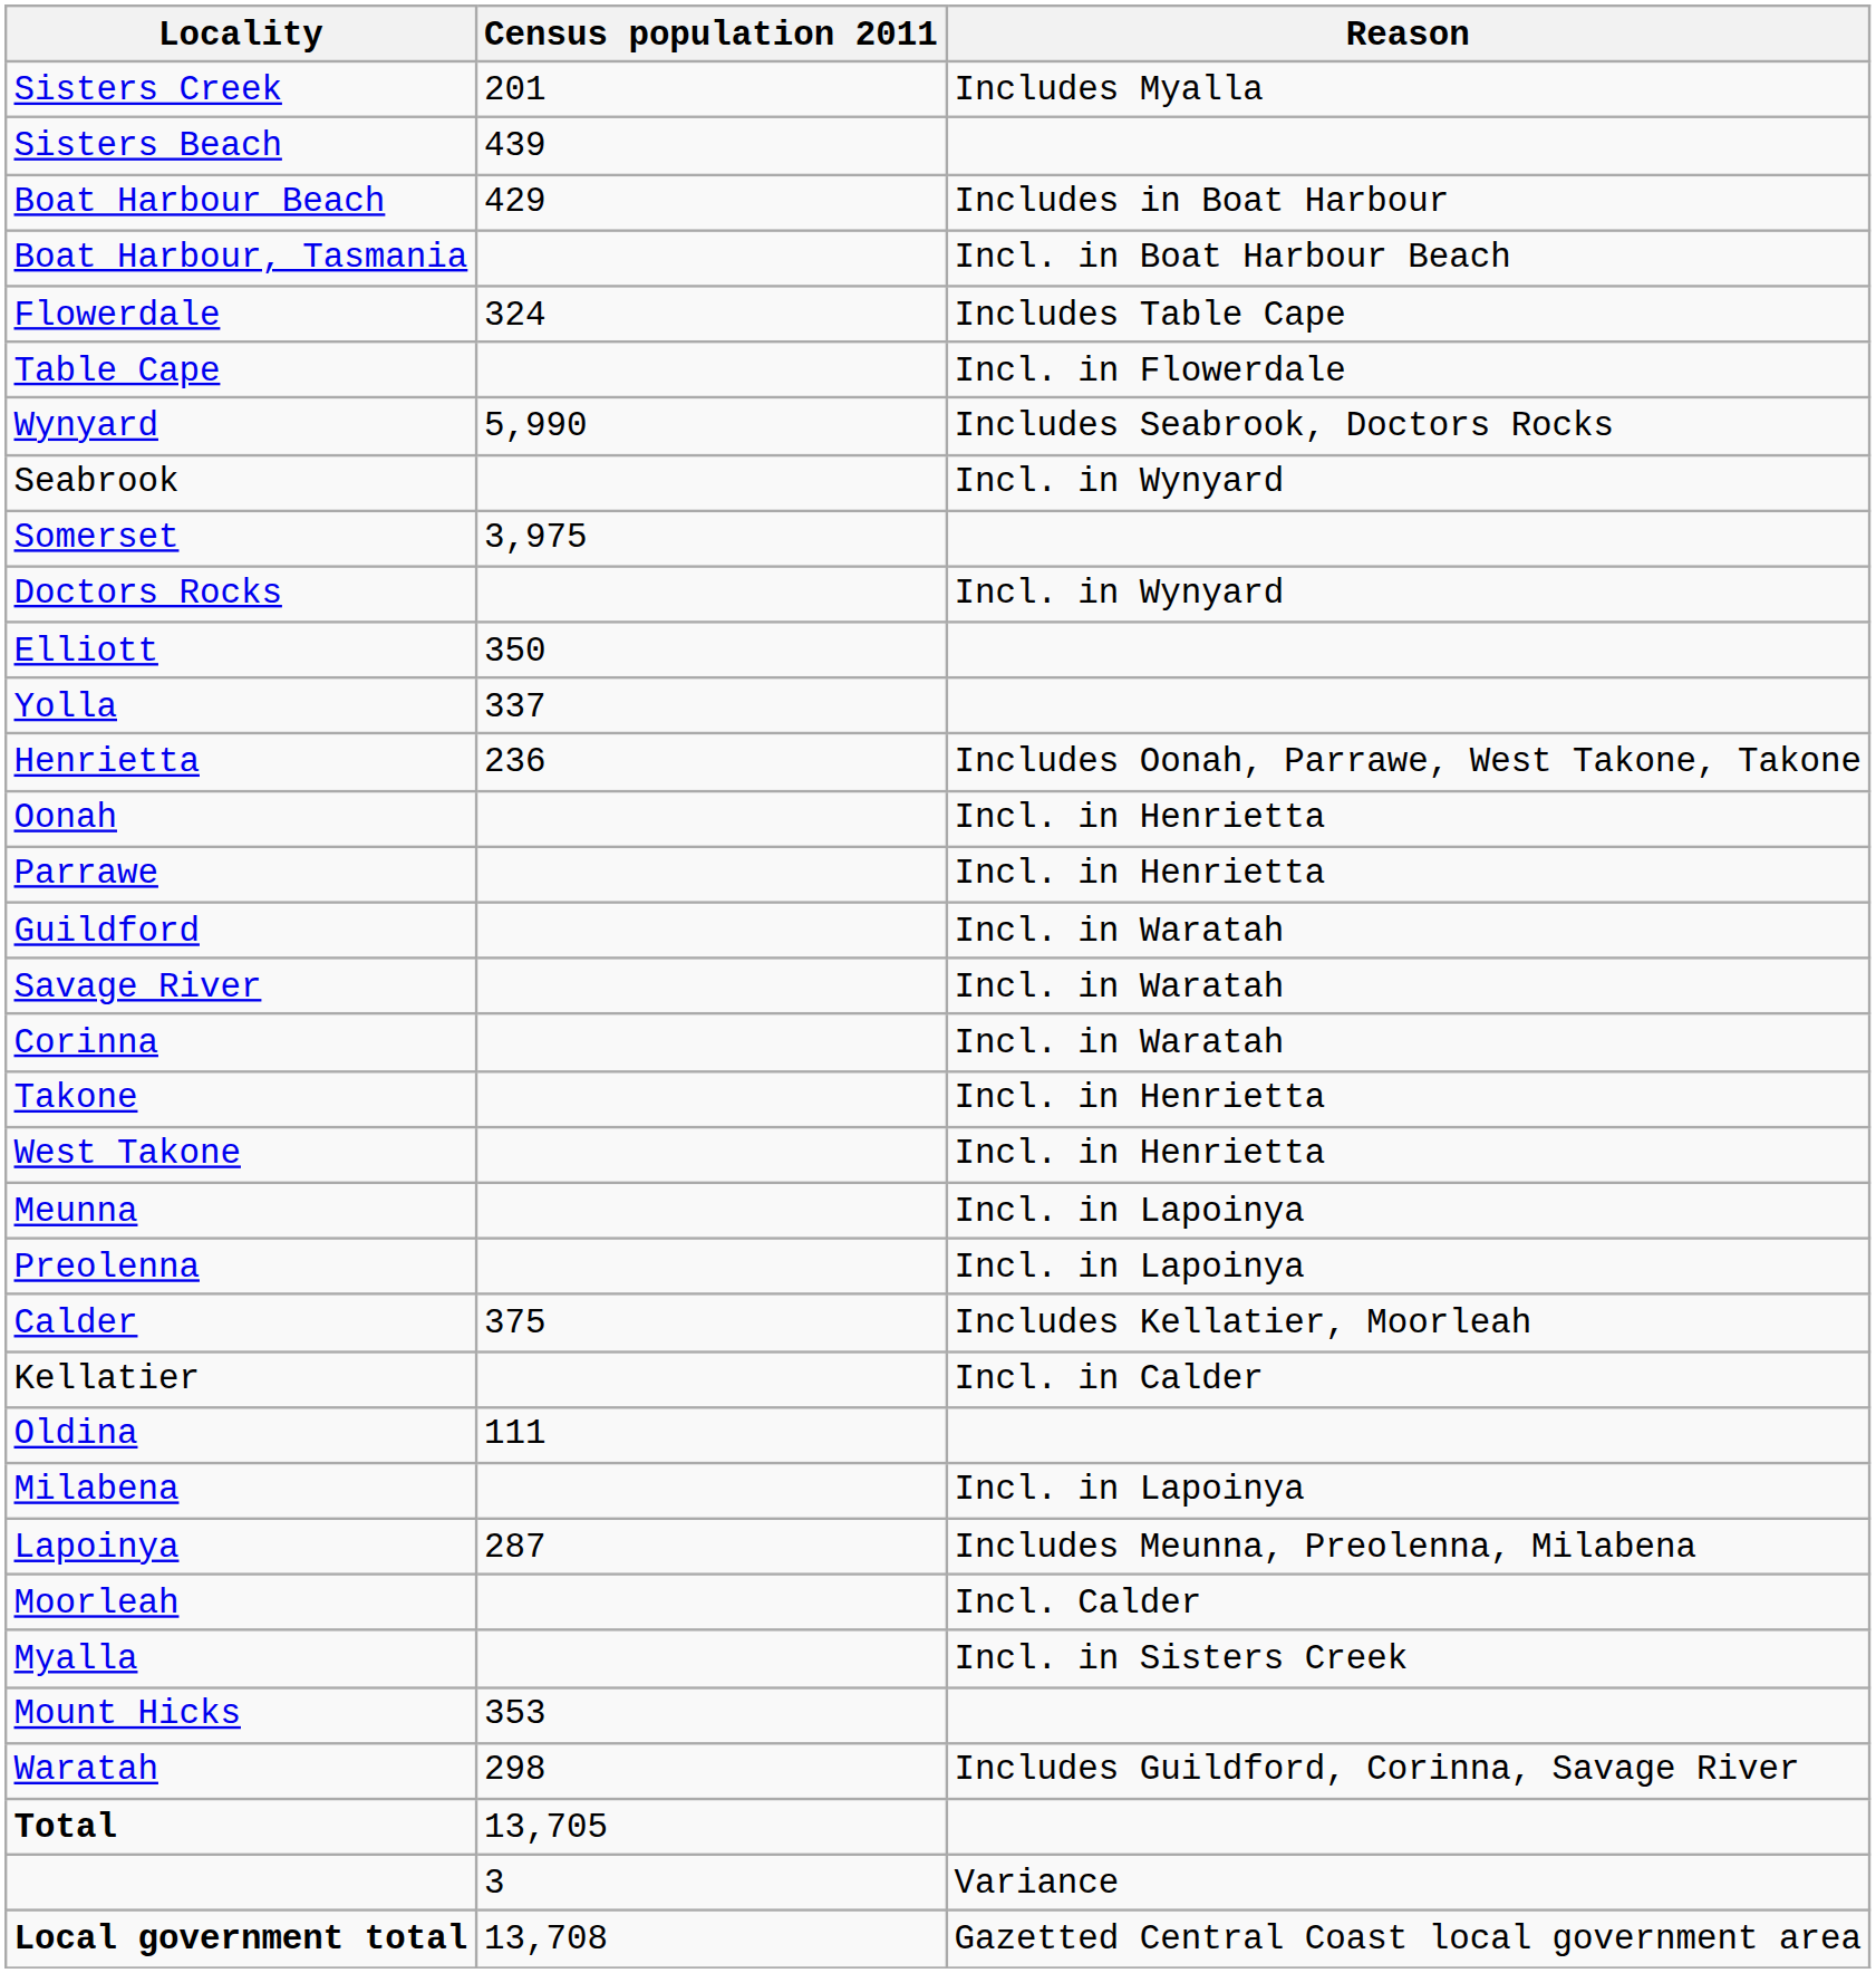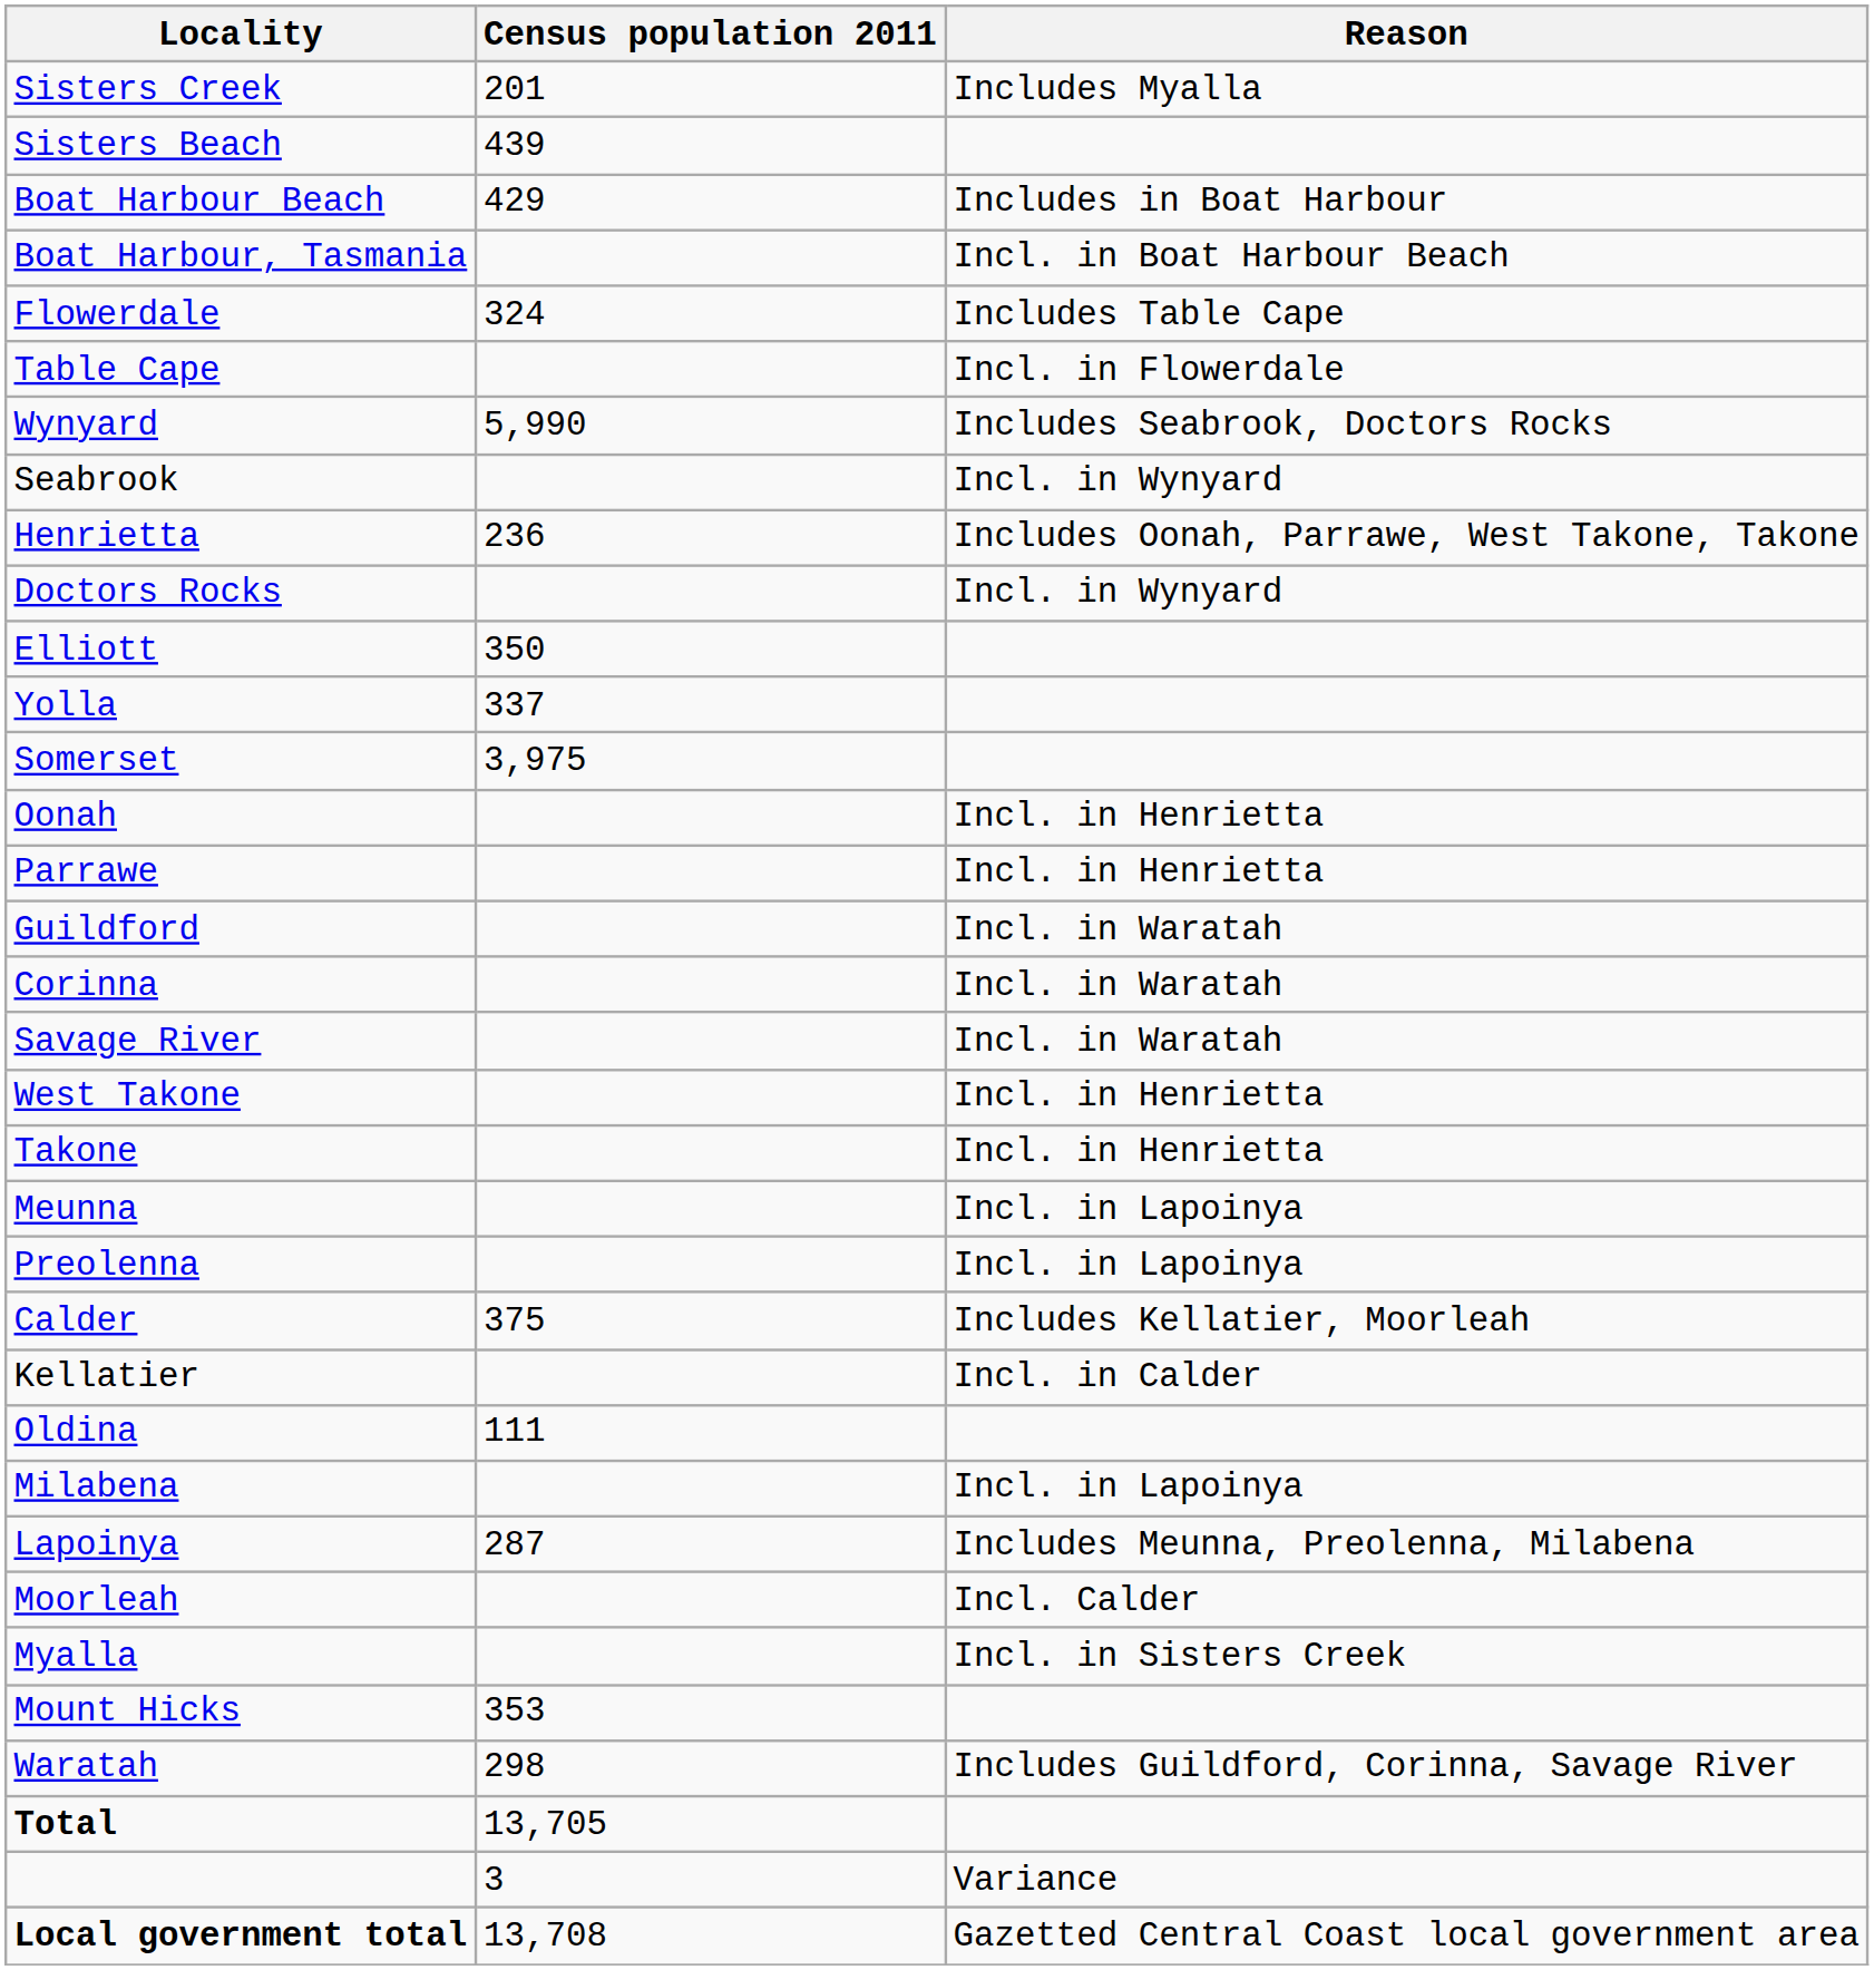rows swapped: Somerset <-> Henrietta
rows swapped: Corinna <-> Savage River
rows swapped: West Takone <-> Takone
